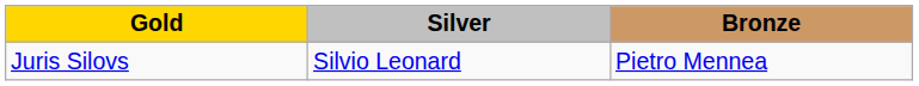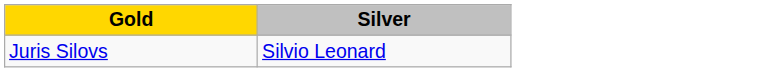- column: Bronze | Pietro Mennea
